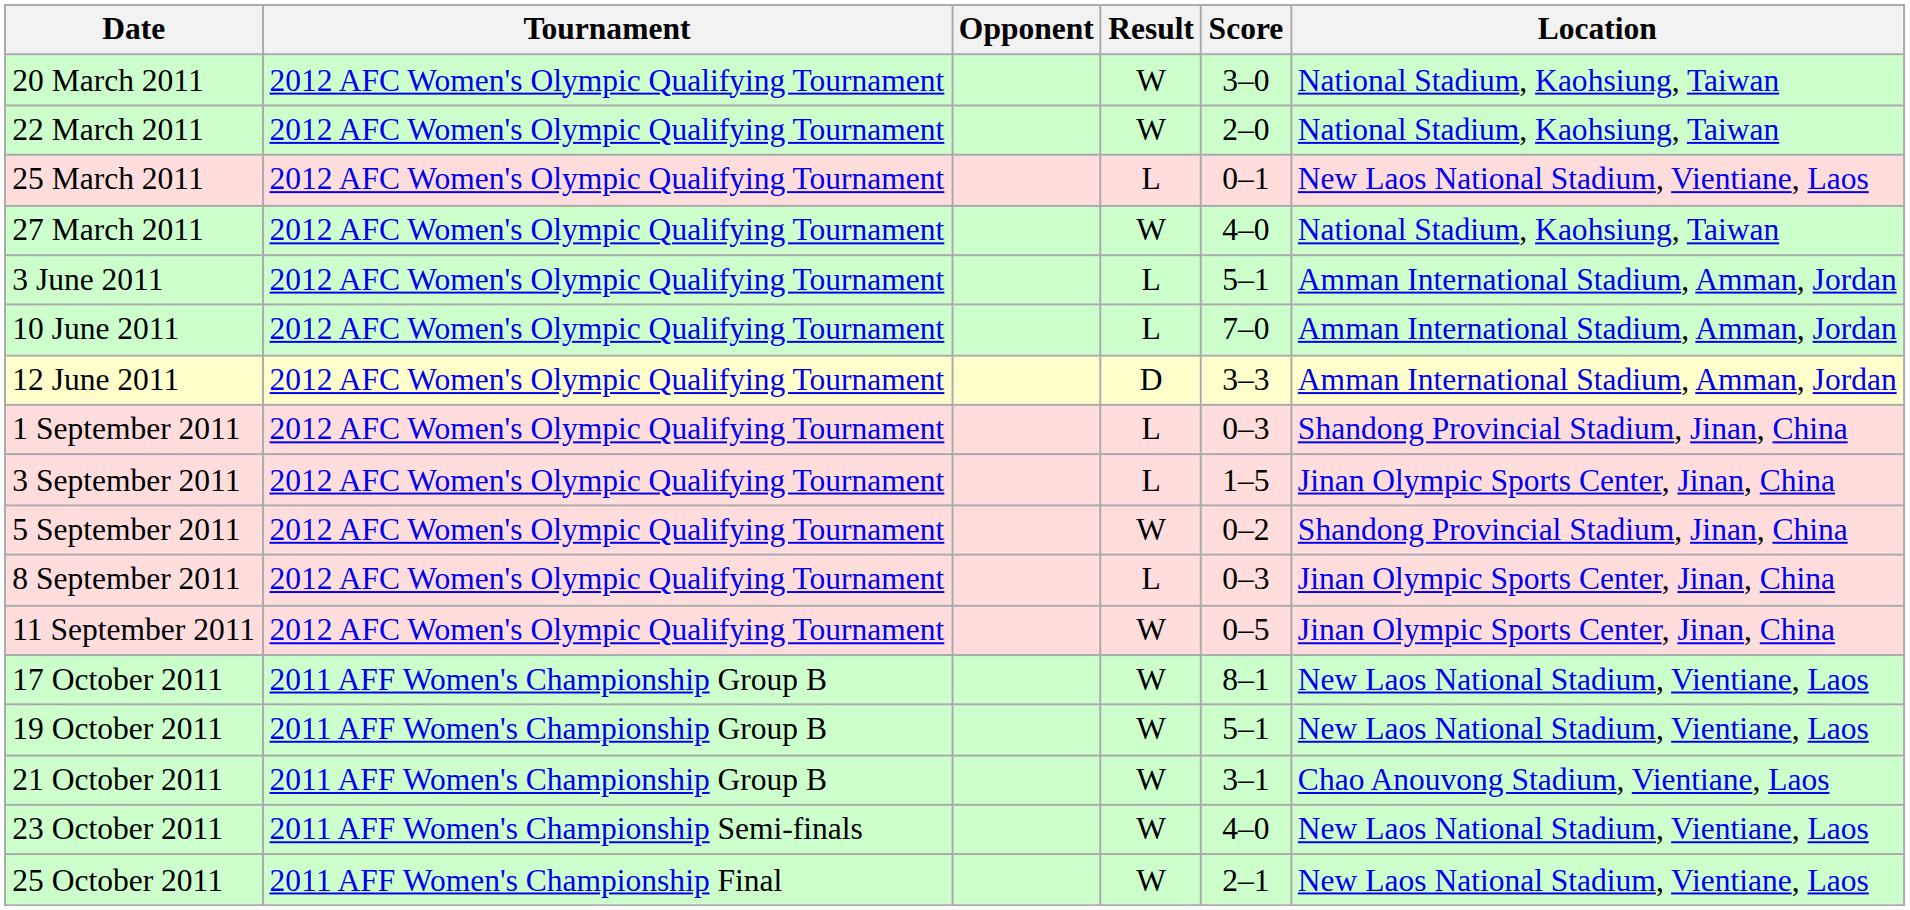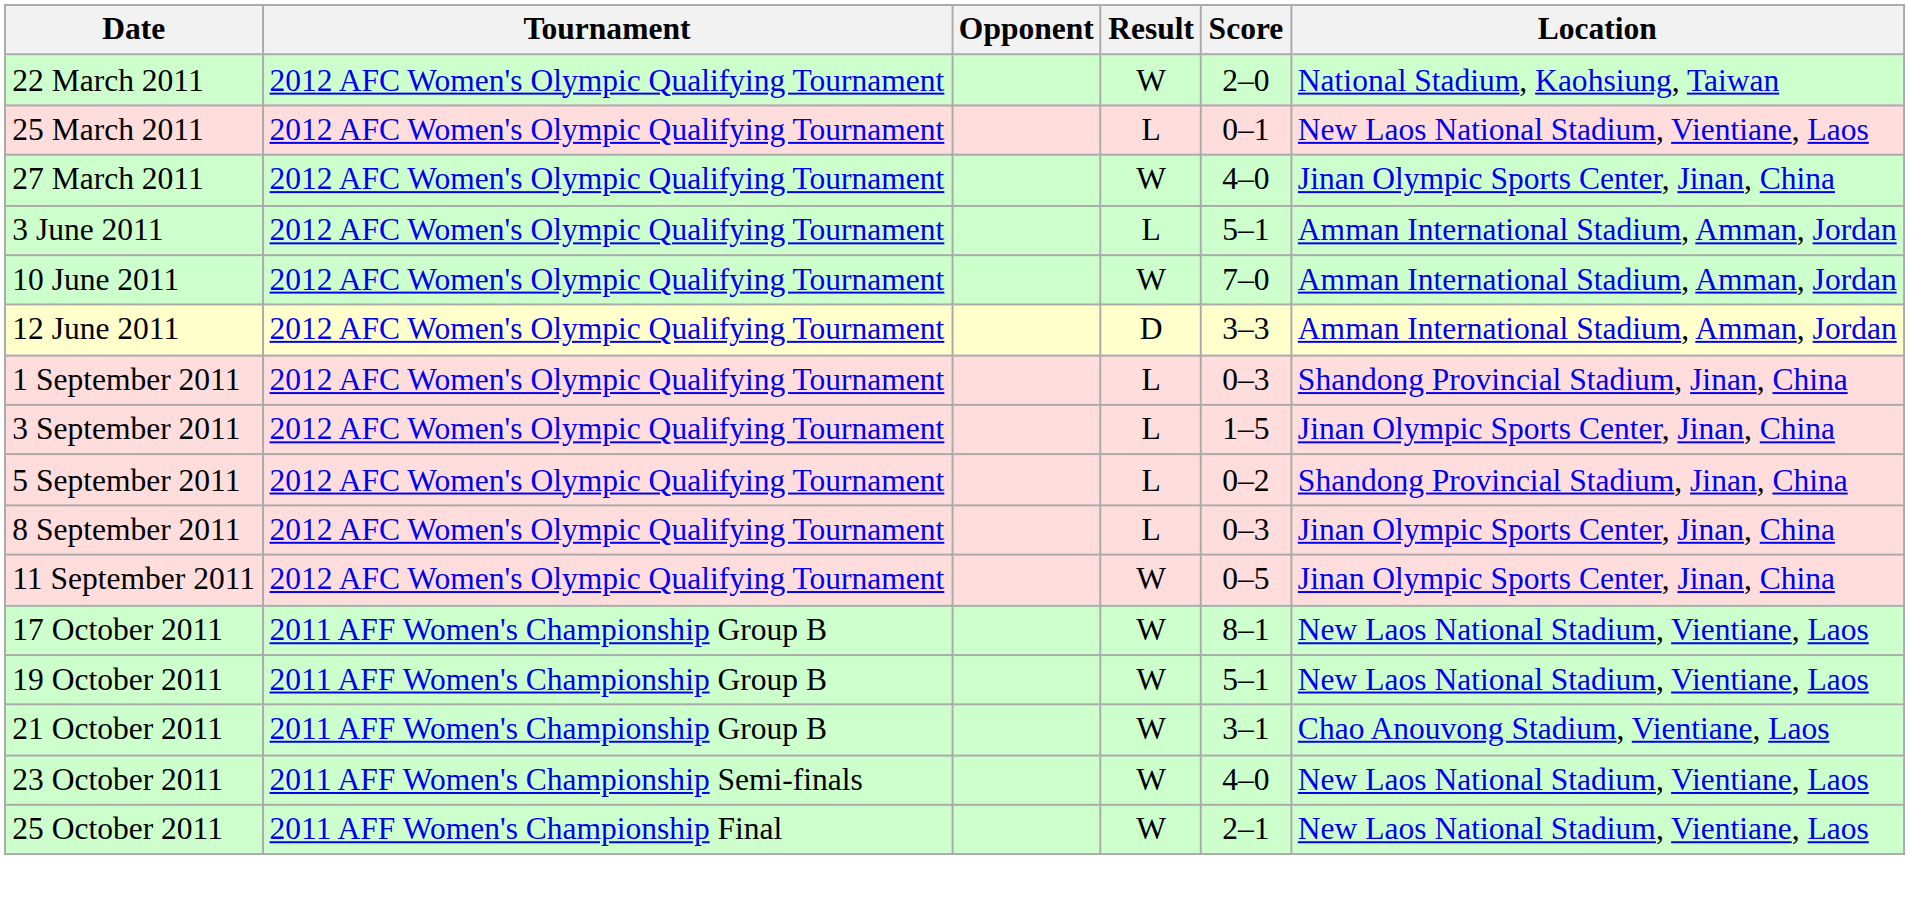- row: 20 March 2011 | 2012 AFC Women's Olympic Qualifying Tournament | W | 3–0 | National Stadium, Kaohsiung, Taiwan
27 March 2011 | Location: National Stadium, Kaohsiung, Taiwan -> Jinan Olympic Sports Center, Jinan, China
10 June 2011 | Result: L -> W
5 September 2011 | Result: W -> L
